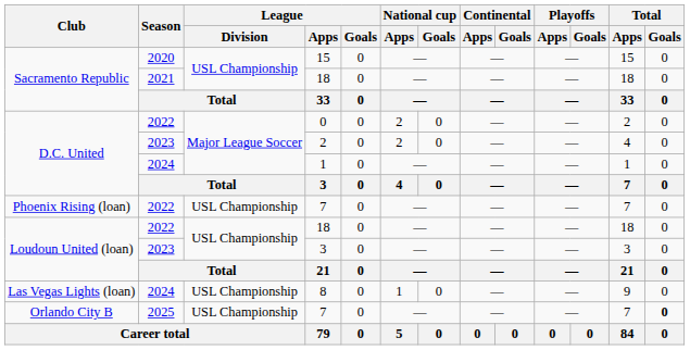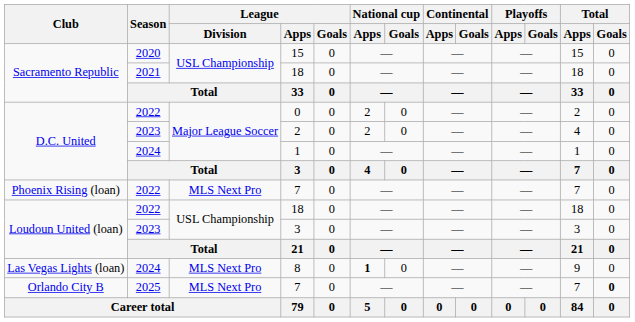Phoenix Rising (loan) / 7 | League / Division: USL Championship -> MLS Next Pro
8 | League / Division: USL Championship -> MLS Next Pro
8 | National cup / Apps: normal -> bold
Orlando City B / 7 | League / Division: USL Championship -> MLS Next Pro
